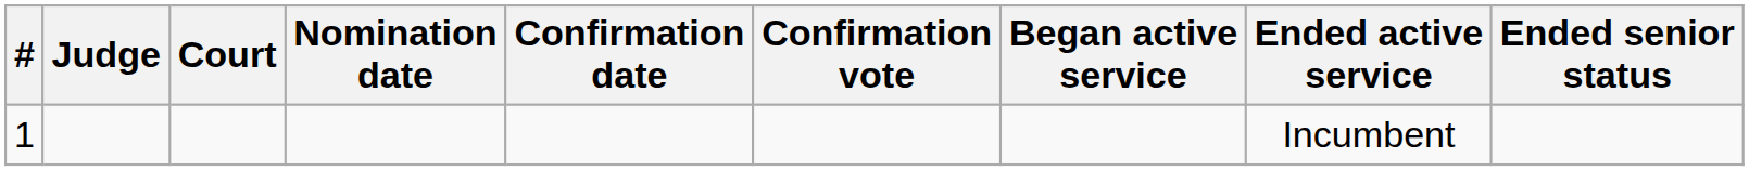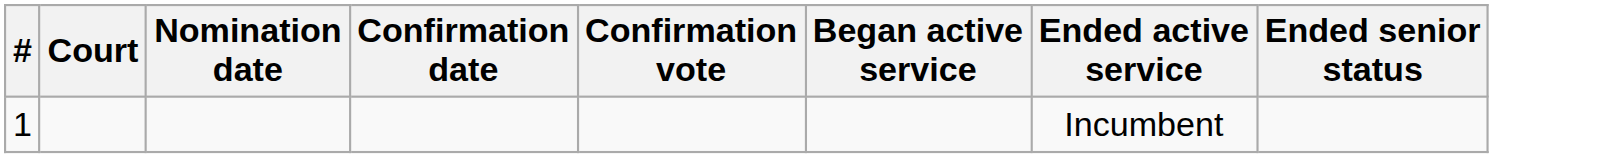- column: Judge
